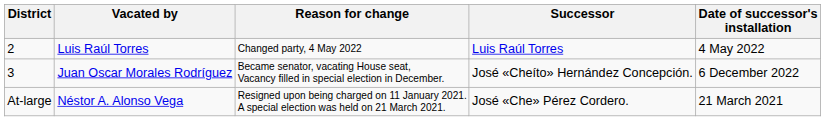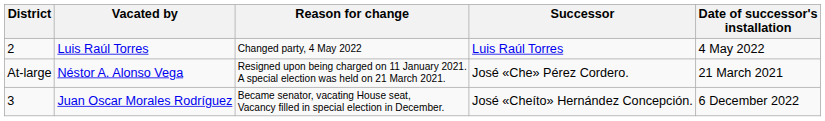rows swapped: Juan Oscar Morales Rodríguez <-> Néstor A. Alonso Vega
